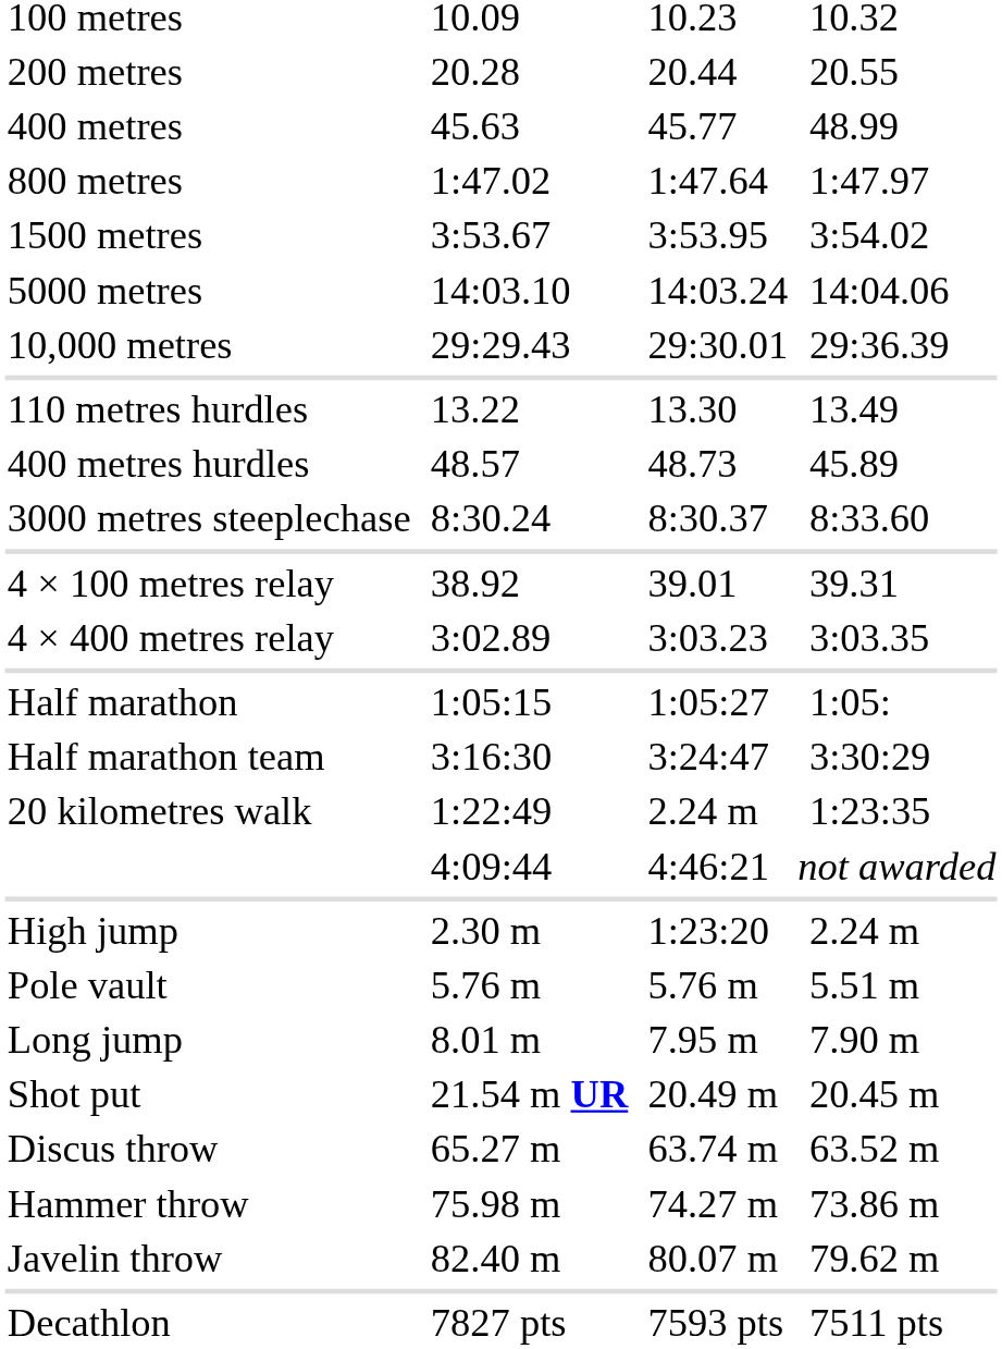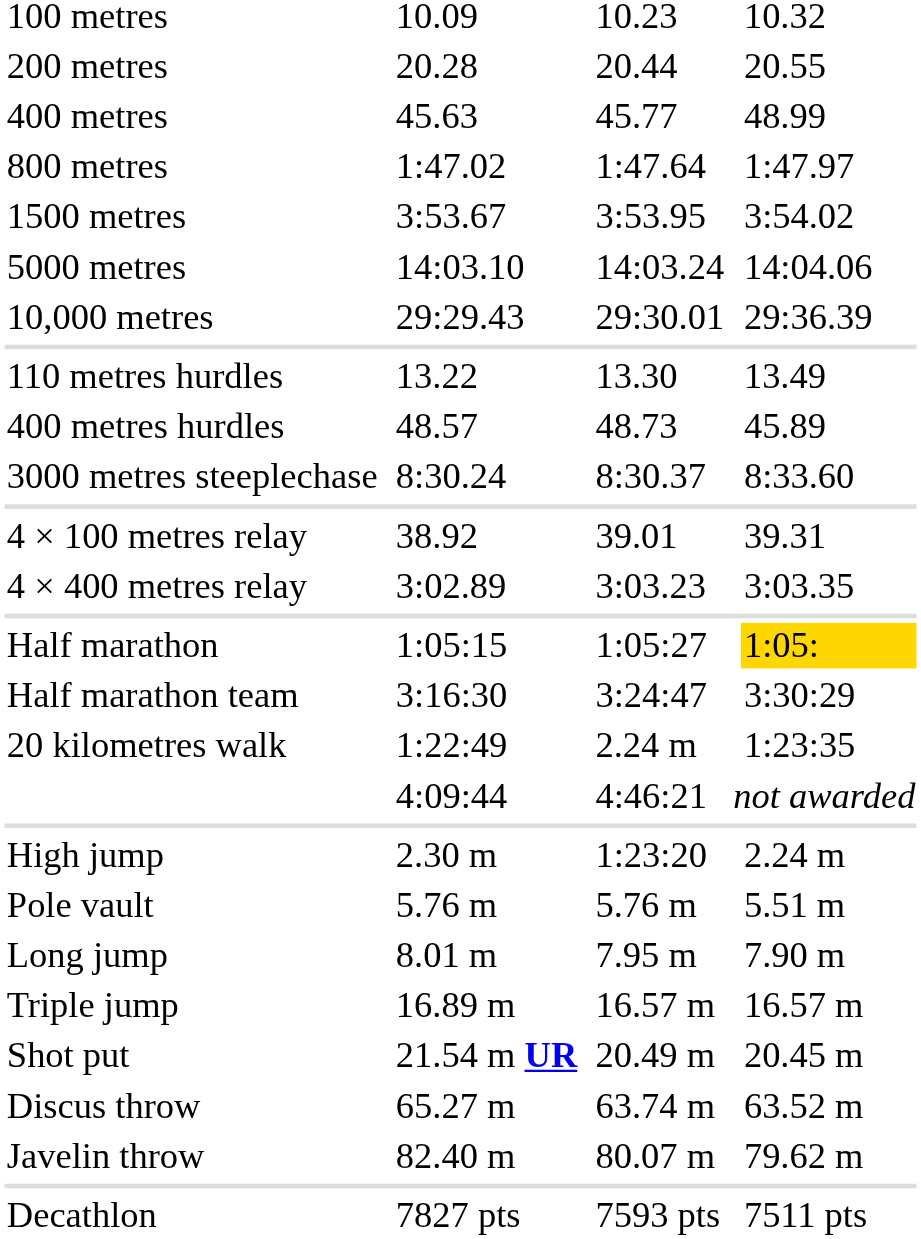1:05:15 | column 7: no background -> gold background
+ row: Triple jump | 16.89 m | 16.57 m | 16.57 m
- row: Hammer throw | 75.98 m | 74.27 m | 73.86 m
